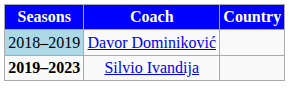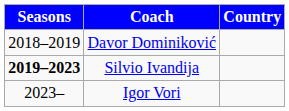Davor Dominiković | Seasons: lightblue background -> no background
+ row: 2023– | Igor Vori
